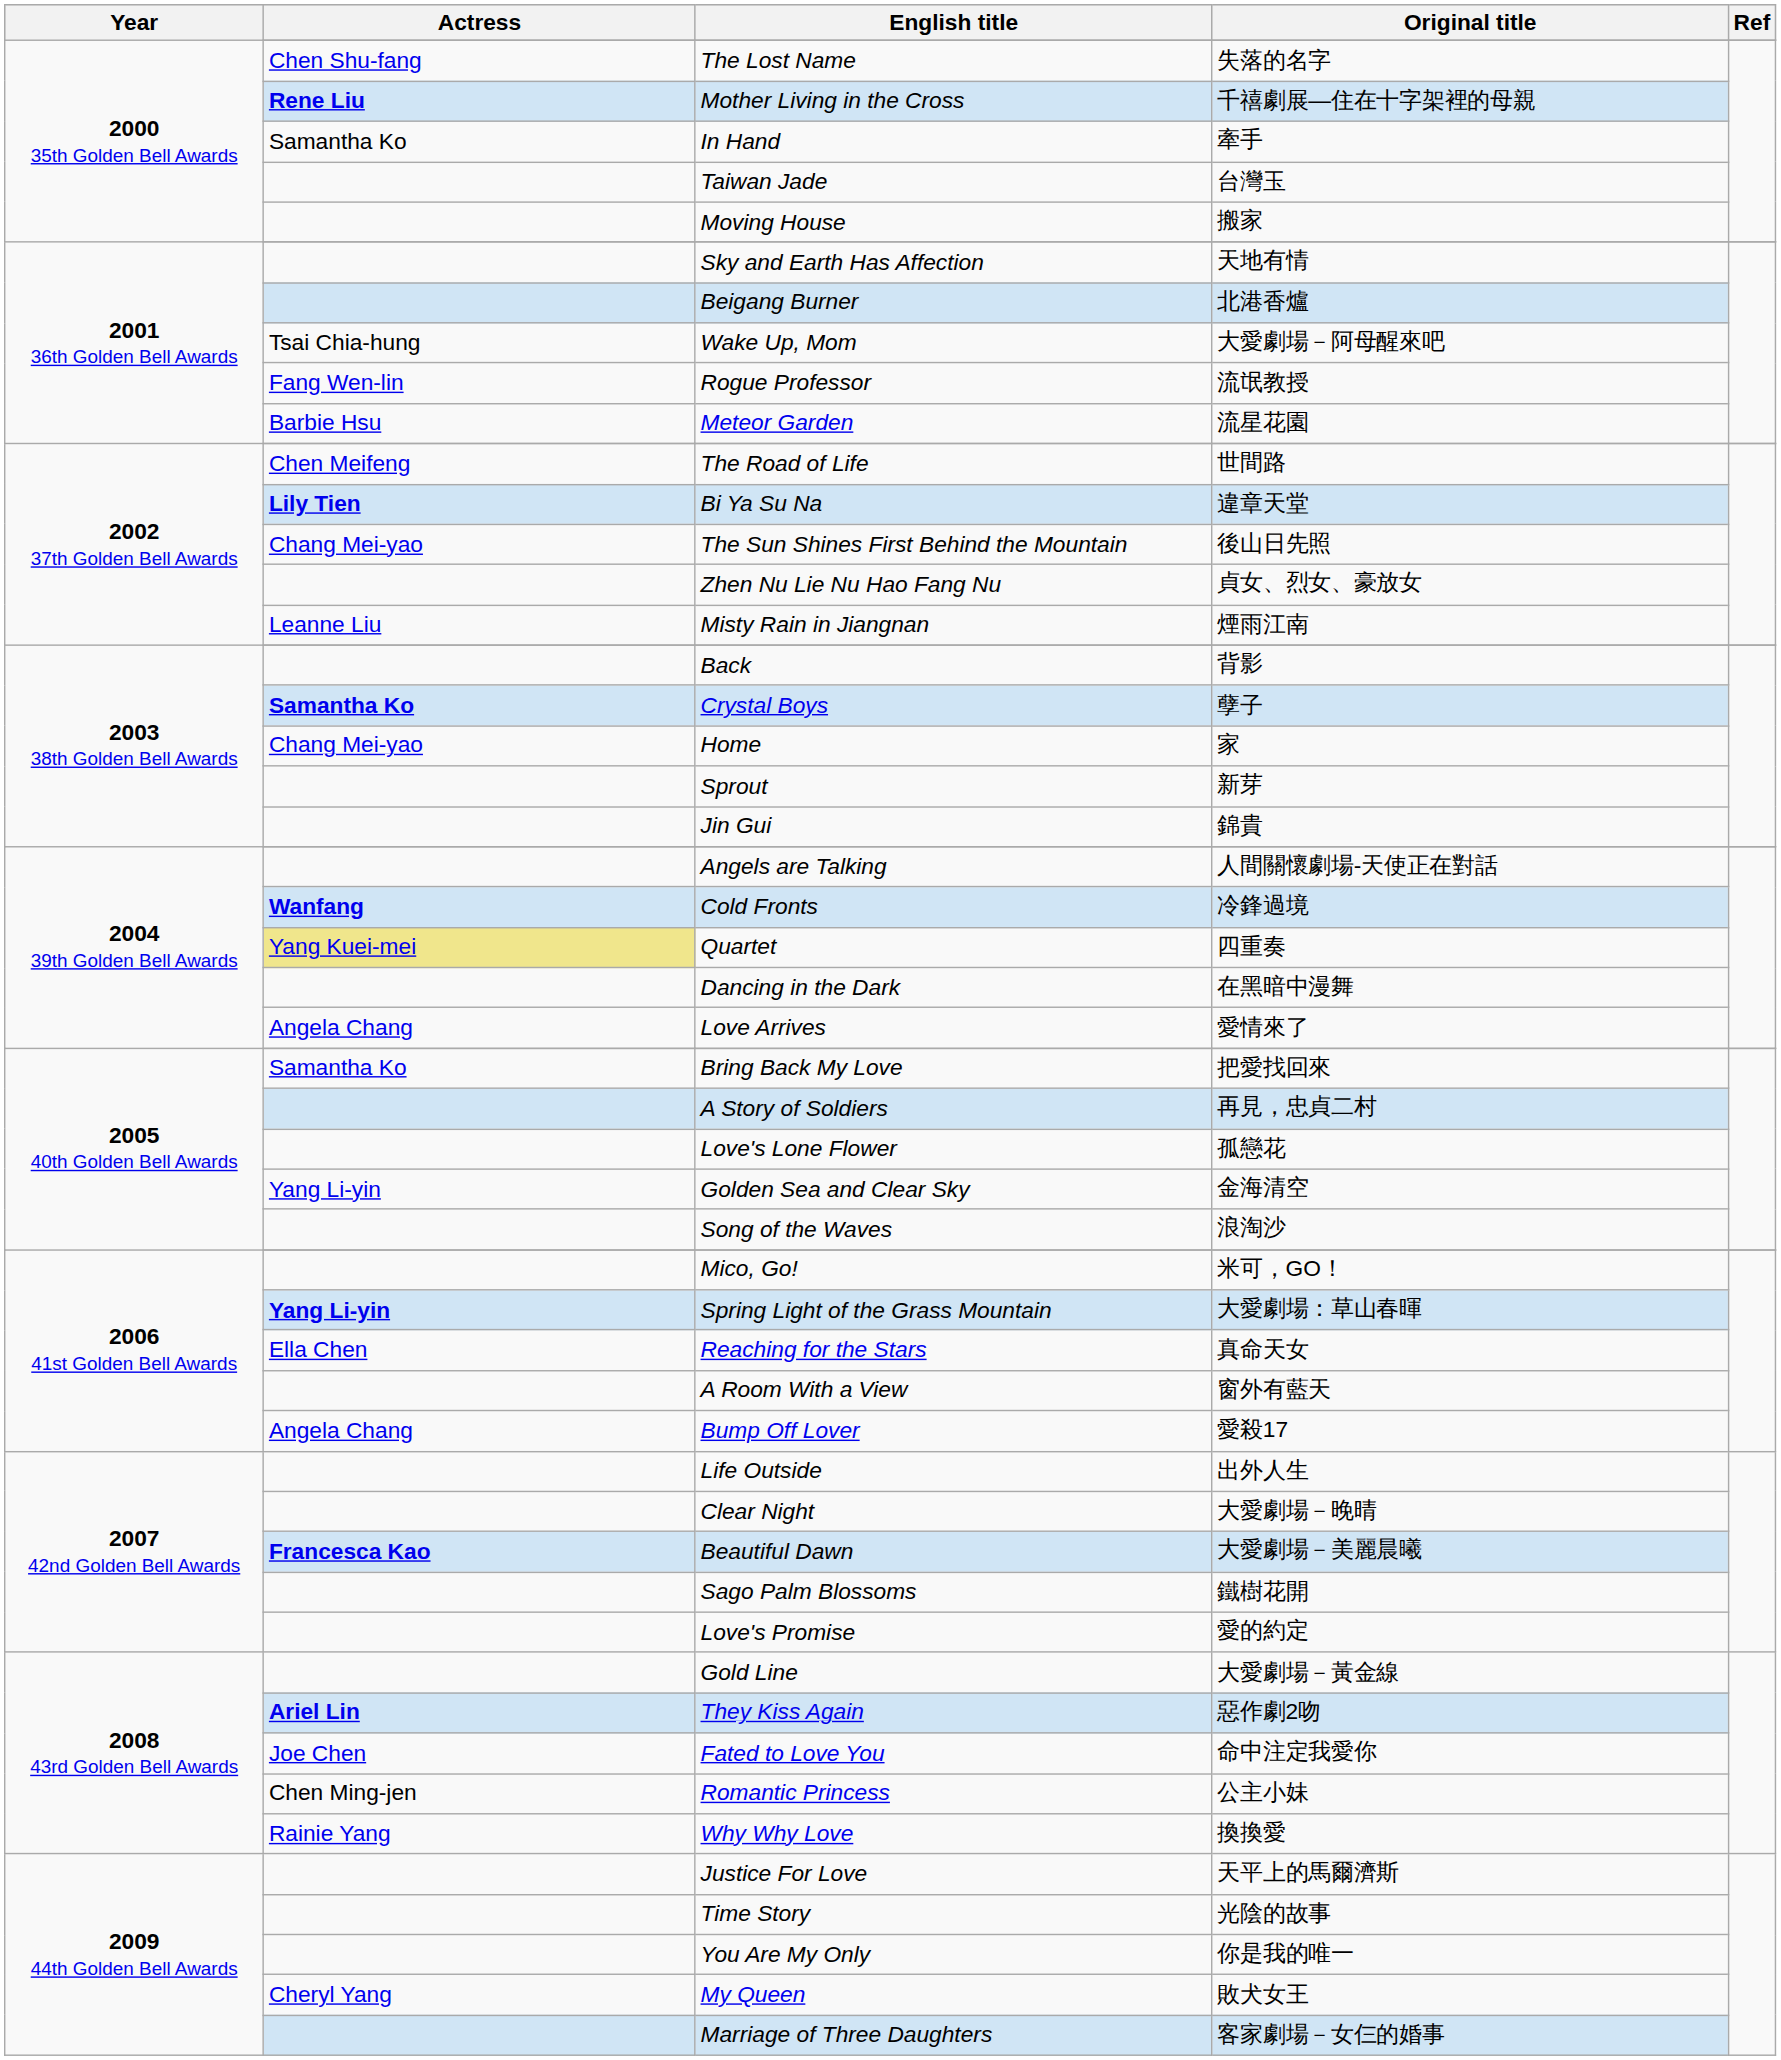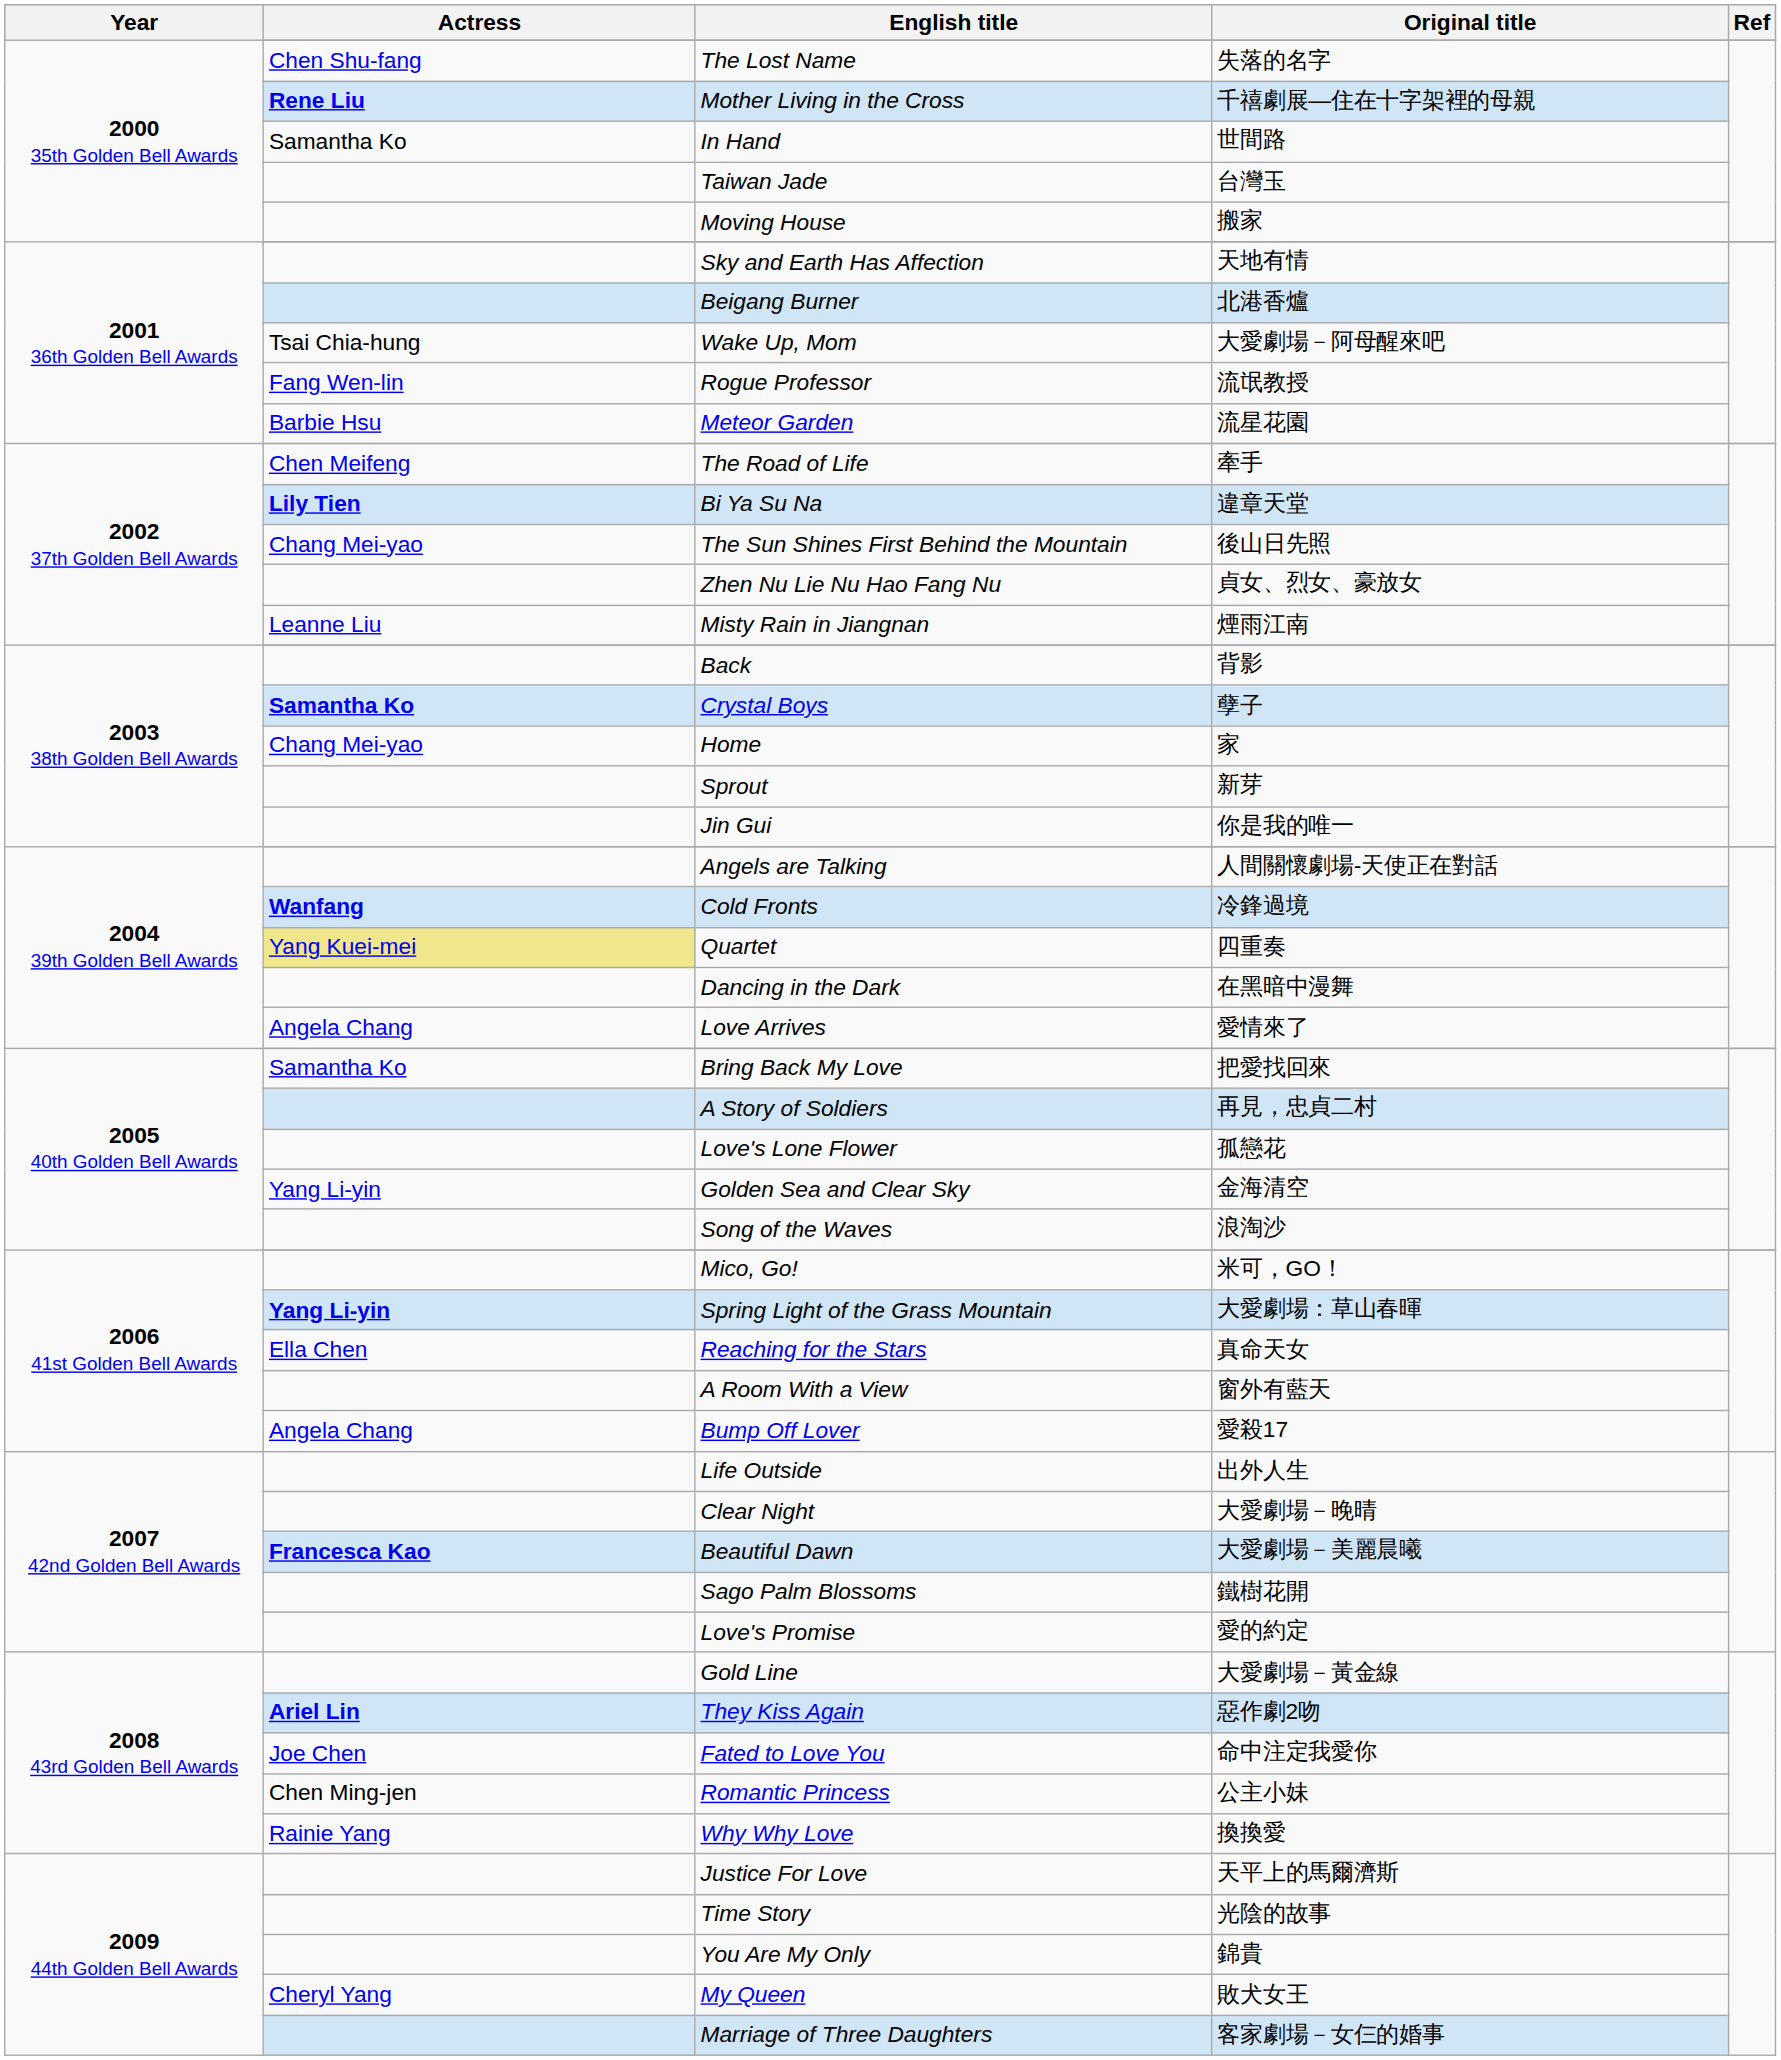In Hand | Original title: 牽手 -> 世間路
The Road of Life | Original title: 世間路 -> 牽手
Jin Gui | Original title: 錦貴 -> 你是我的唯一
You Are My Only | Original title: 你是我的唯一 -> 錦貴
